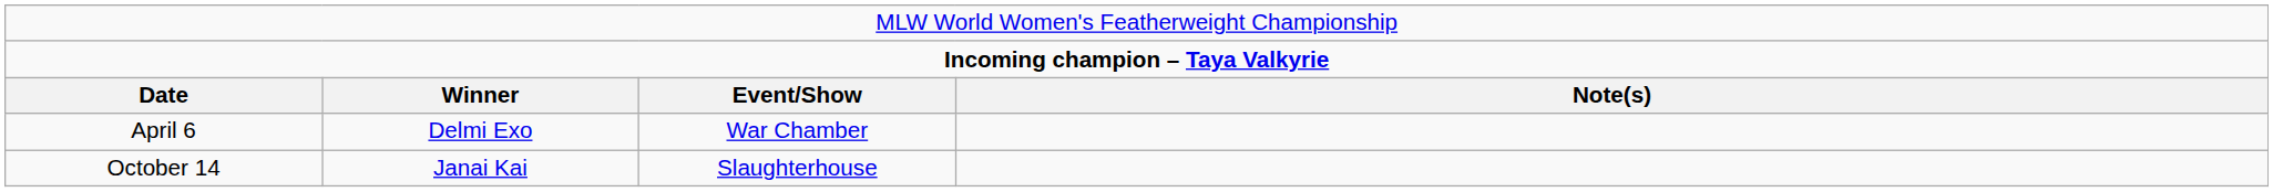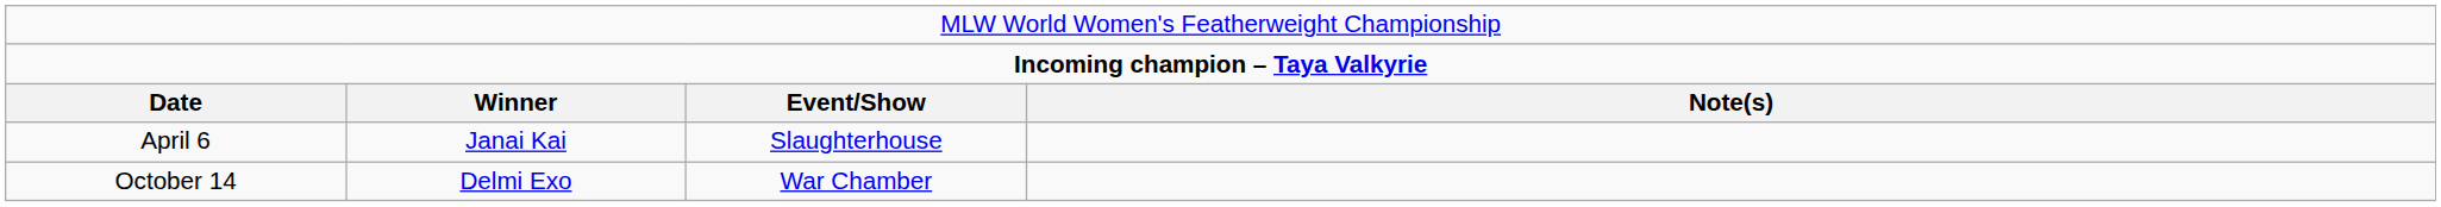April 6 | column 2: Delmi Exo -> Janai Kai
April 6 | column 3: War Chamber -> Slaughterhouse
October 14 | column 2: Janai Kai -> Delmi Exo
October 14 | column 3: Slaughterhouse -> War Chamber
